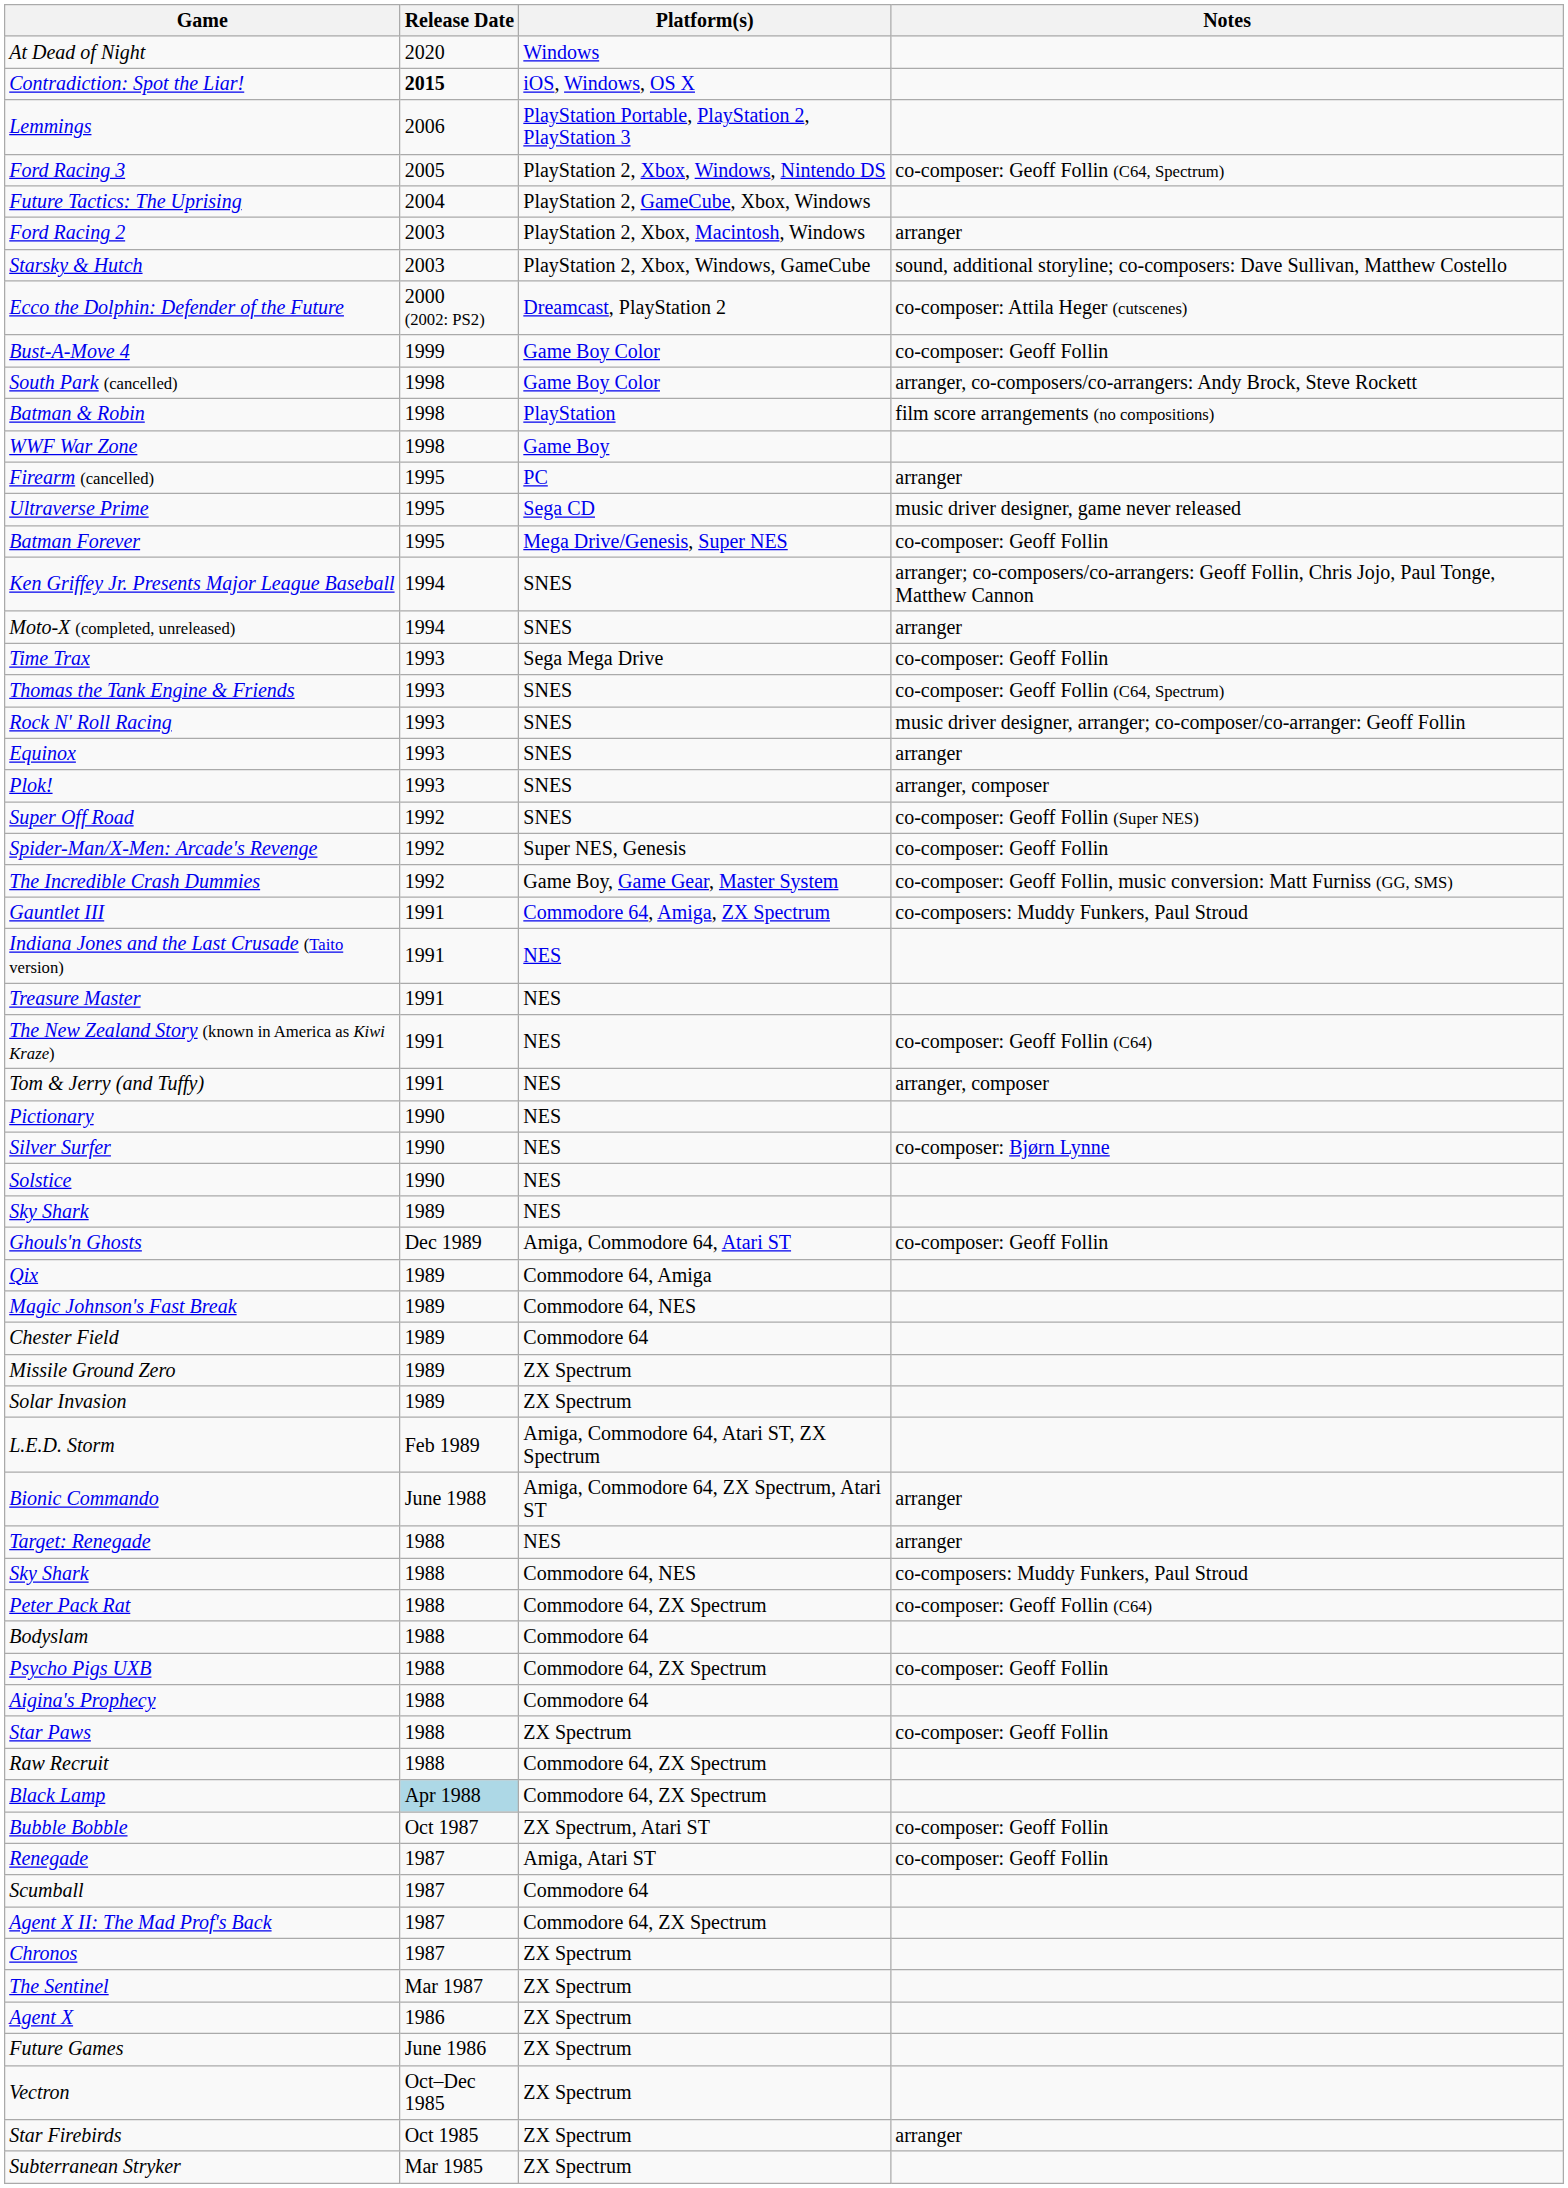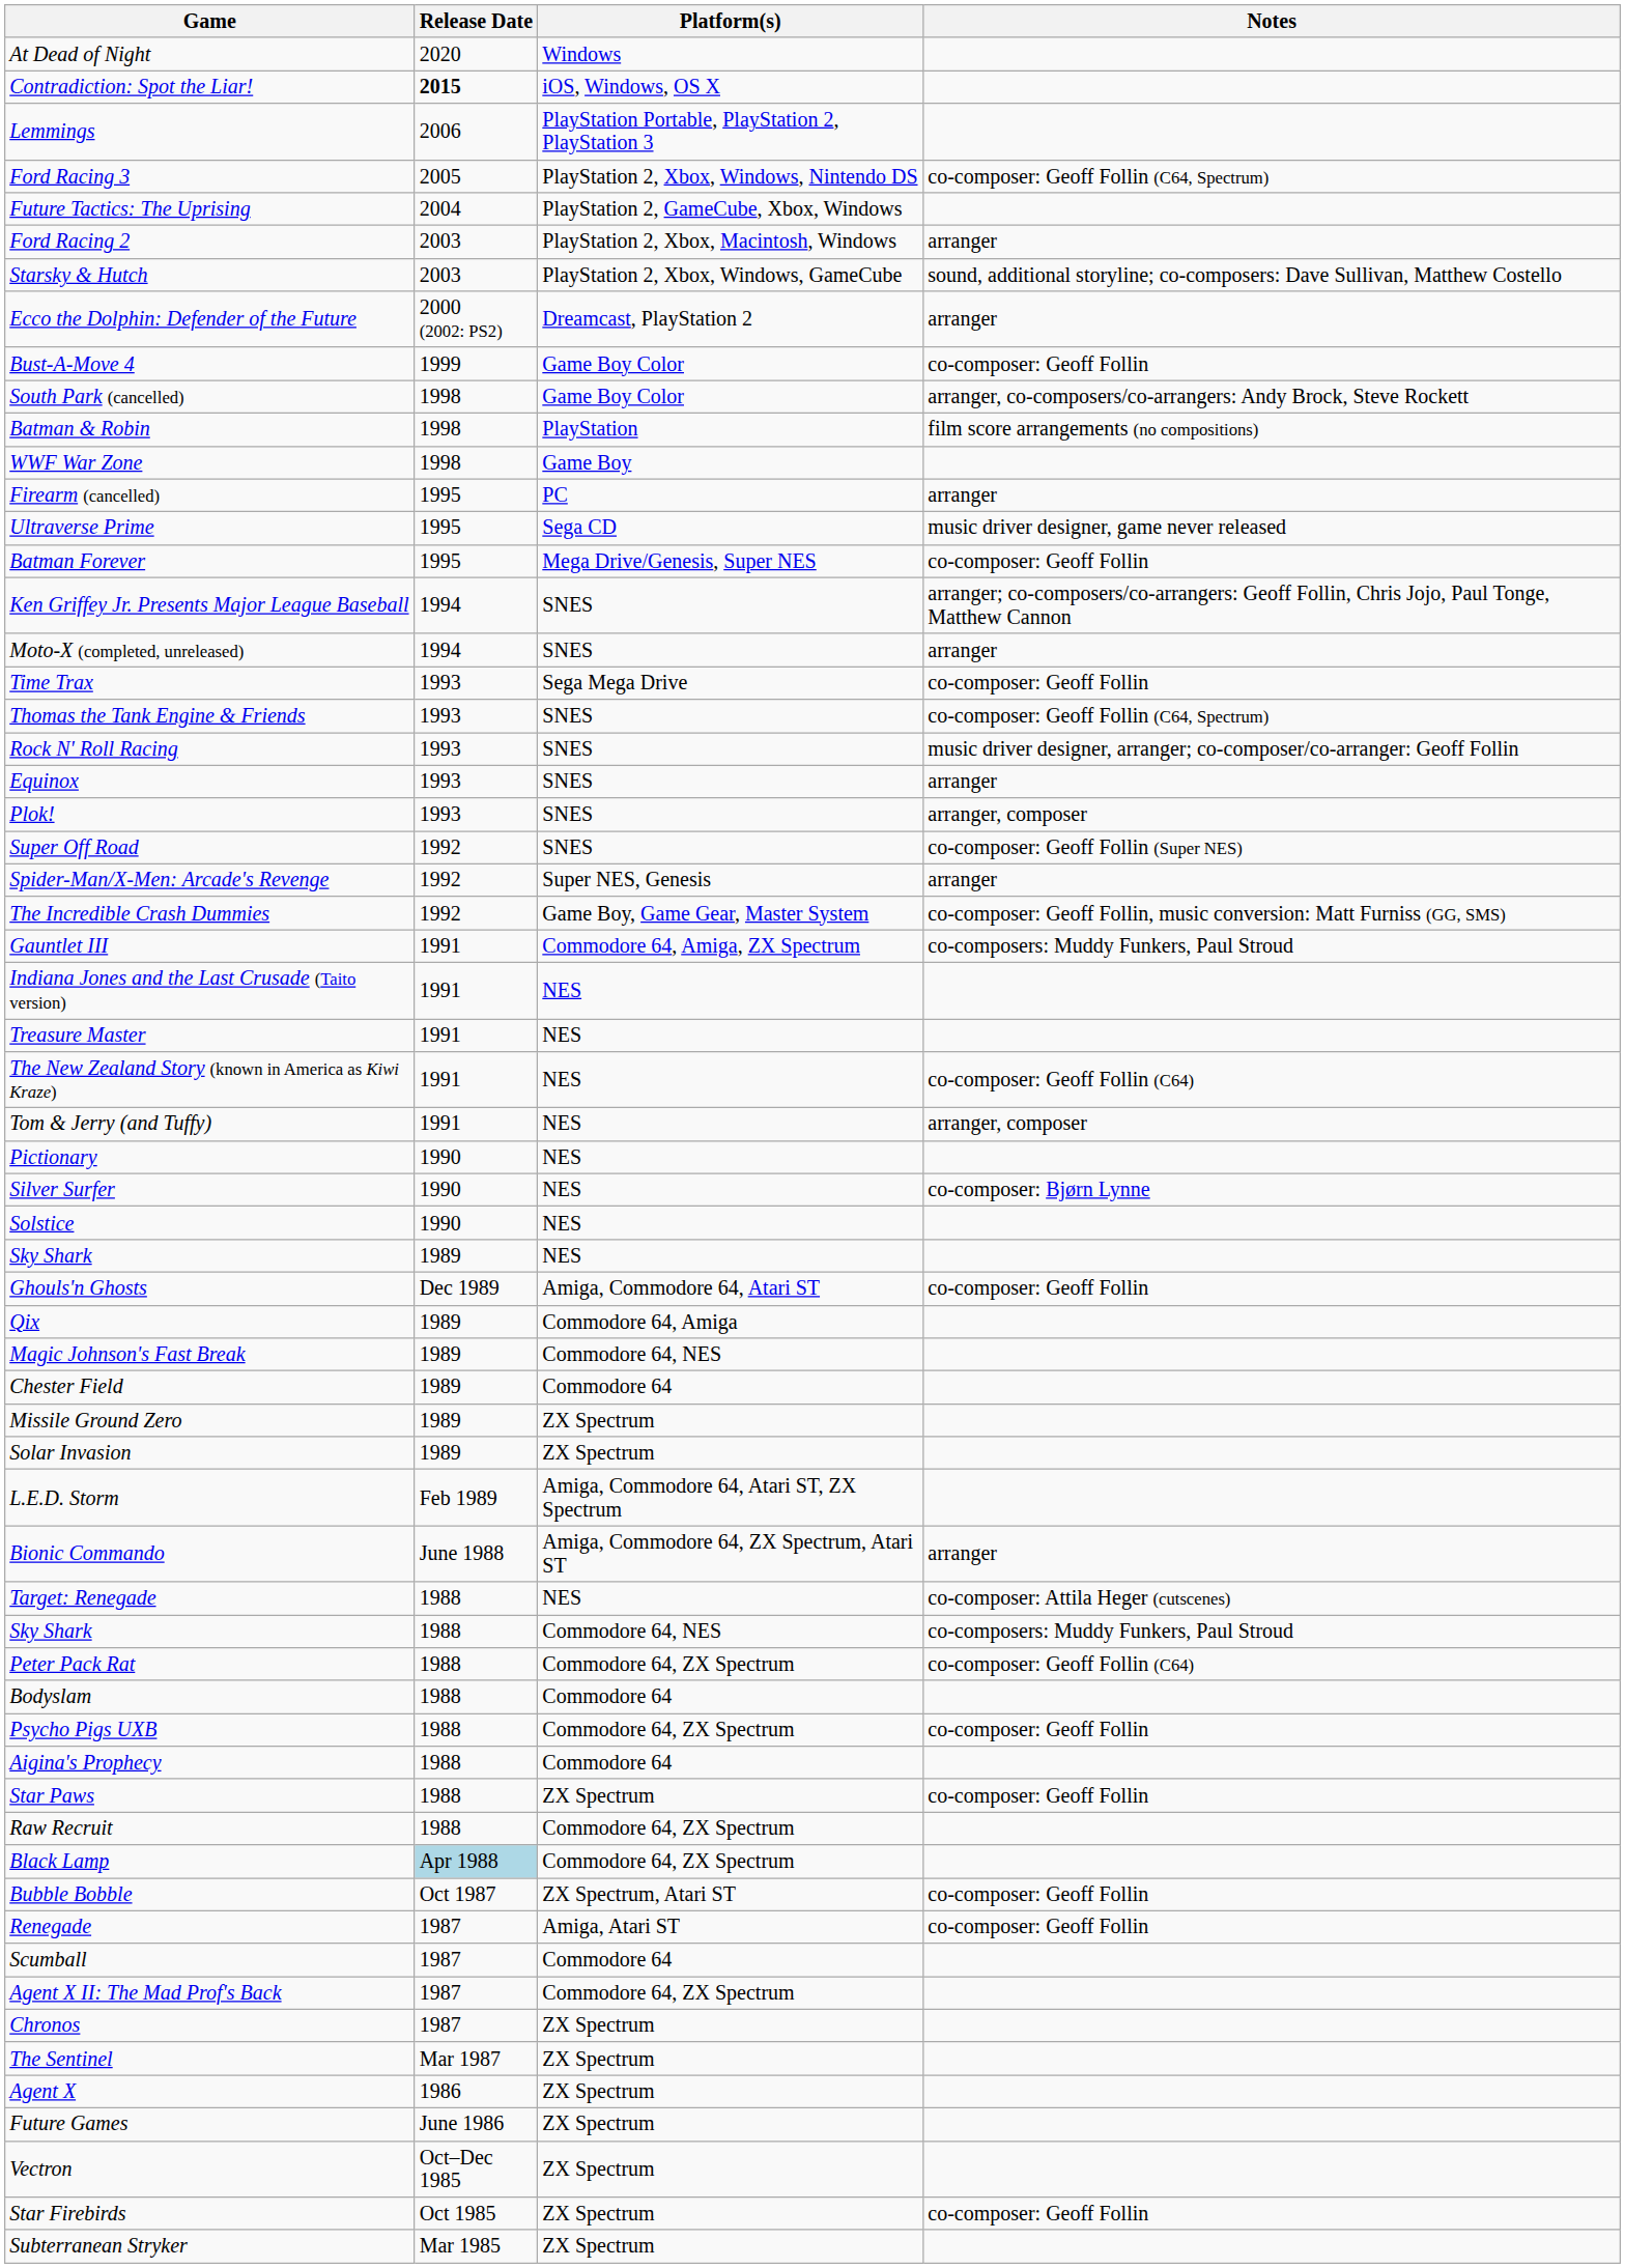Ecco the Dolphin: Defender of the Future | Notes: co-composer: Attila Heger (cutscenes) -> arranger
Spider-Man/X-Men: Arcade's Revenge | Notes: co-composer: Geoff Follin -> arranger
Target: Renegade | Notes: arranger -> co-composer: Attila Heger (cutscenes)
Star Firebirds | Notes: arranger -> co-composer: Geoff Follin
